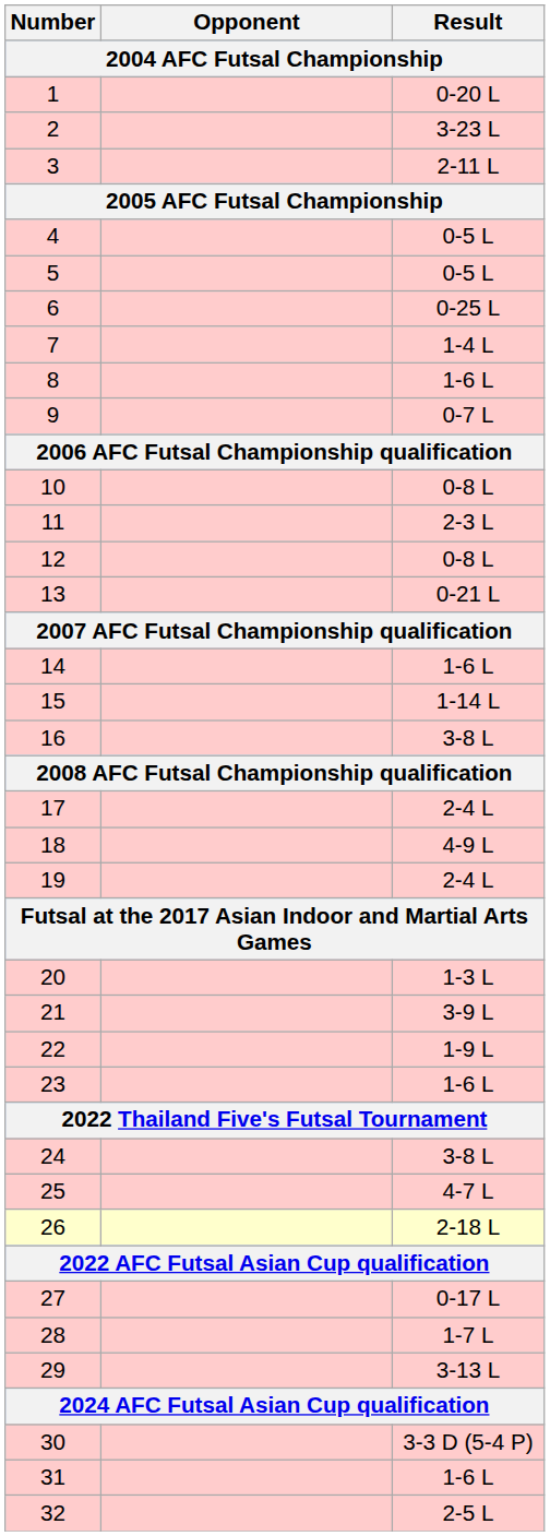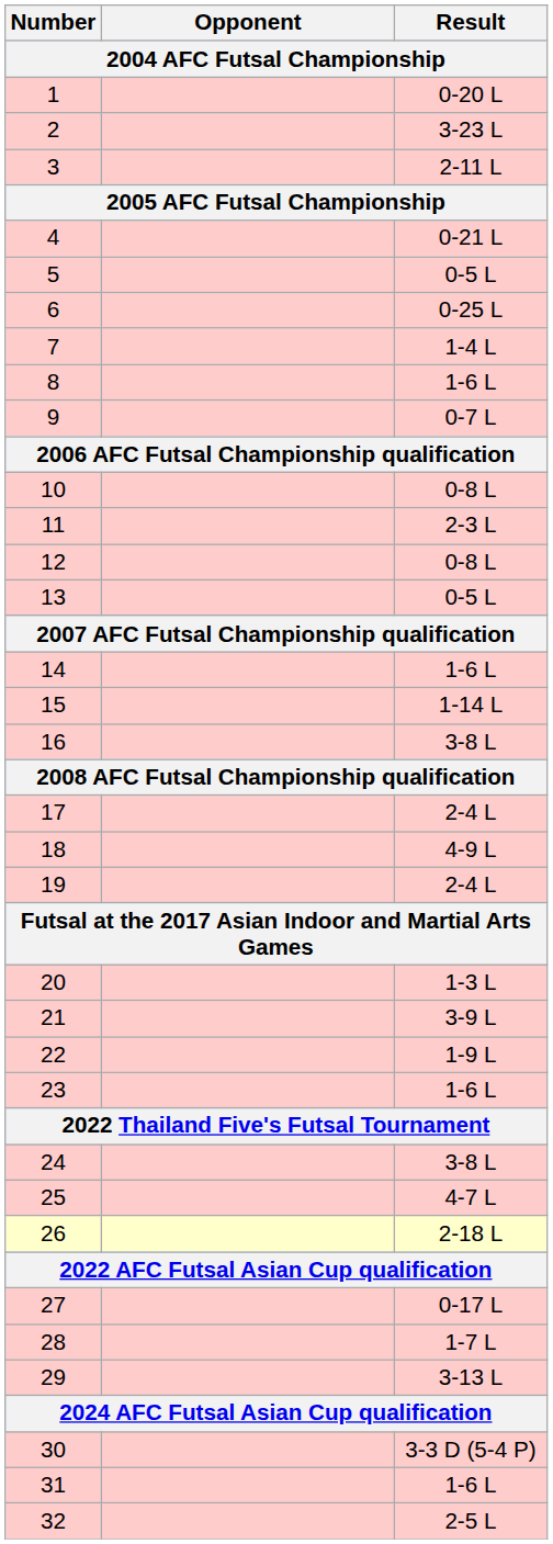4 | Result: 0-5 L -> 0-21 L
13 | Result: 0-21 L -> 0-5 L
